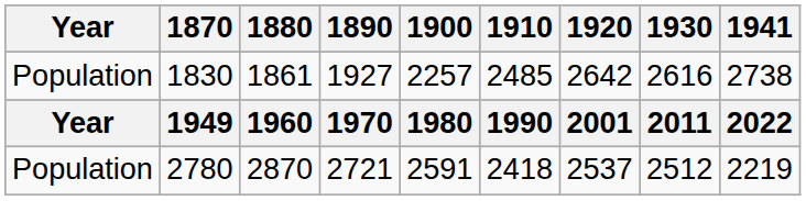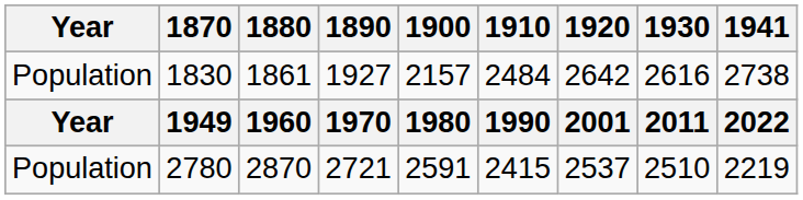1830 | 1900: 2257 -> 2157
1830 | 1910: 2485 -> 2484
2780 | 1910: 2418 -> 2415
2780 | 1930: 2512 -> 2510
